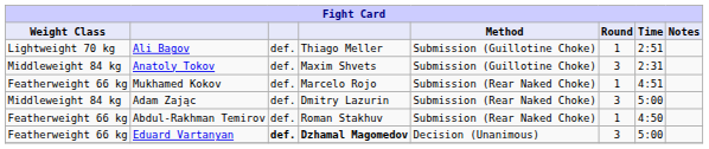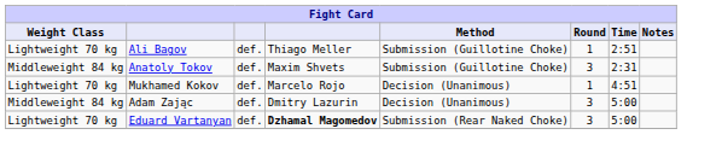Mukhamed Kokov | Weight Class: Featherweight 66 kg -> Lightweight 70 kg
Mukhamed Kokov | Method: Submission (Rear Naked Choke) -> Decision (Unanimous)
Adam Zając | Method: Submission (Rear Naked Choke) -> Decision (Unanimous)
- row: Featherweight 66 kg | Abdul-Rakhman Temirov | def. | Roman Stakhuv | Submission (Rear Naked Choke) | 1 | 4:50
Eduard Vartanyan | Weight Class: Featherweight 66 kg -> Lightweight 70 kg
Eduard Vartanyan | column 3: bold -> normal
Eduard Vartanyan | Method: Decision (Unanimous) -> Submission (Rear Naked Choke)
